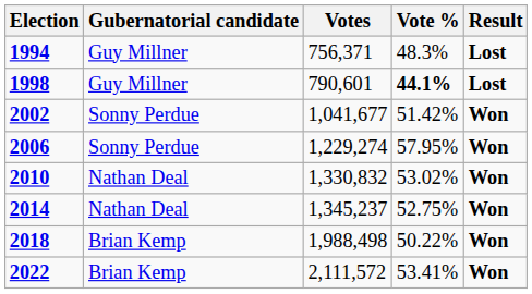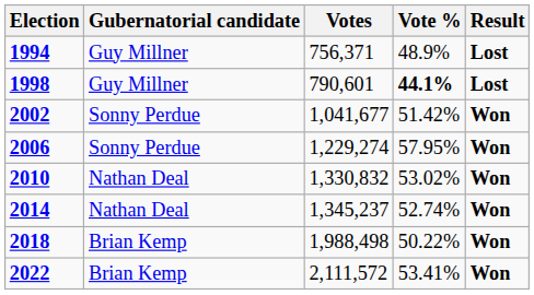1994 | Vote %: 48.3% -> 48.9%
2014 | Vote %: 52.75% -> 52.74%
